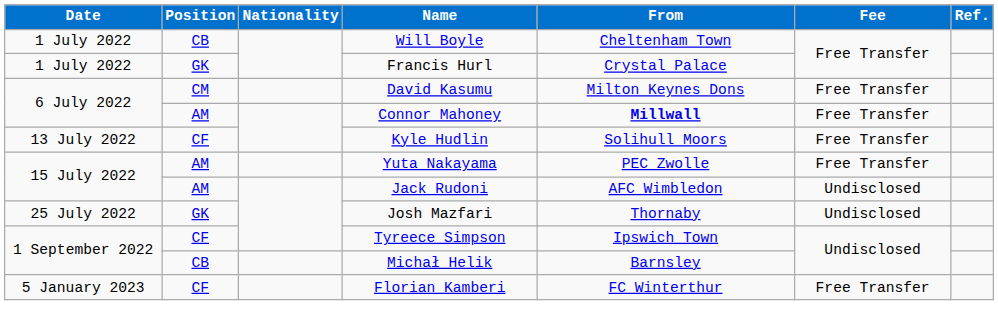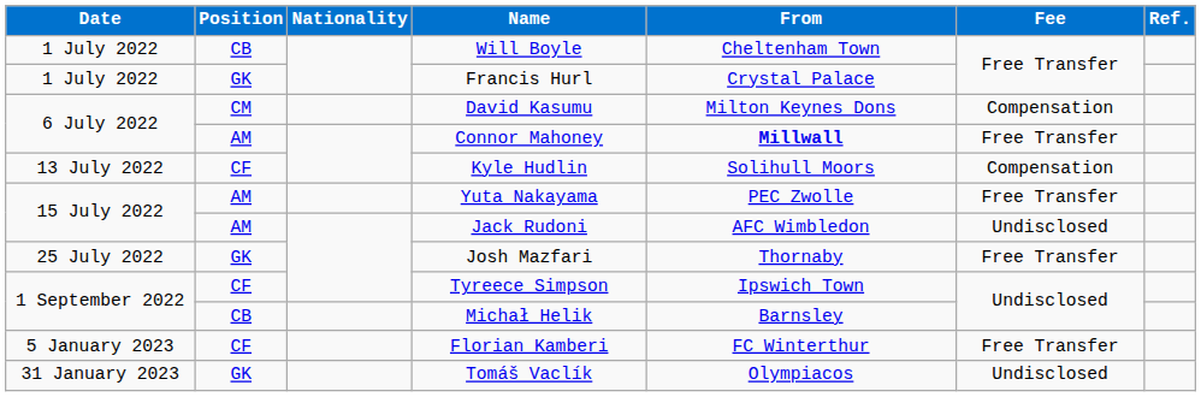David Kasumu | Fee: Free Transfer -> Compensation
Kyle Hudlin | Fee: Free Transfer -> Compensation
Josh Mazfari | Fee: Undisclosed -> Free Transfer
+ row: 31 January 2023 | GK | Tomáš Vaclík | Olympiacos | Undisclosed
